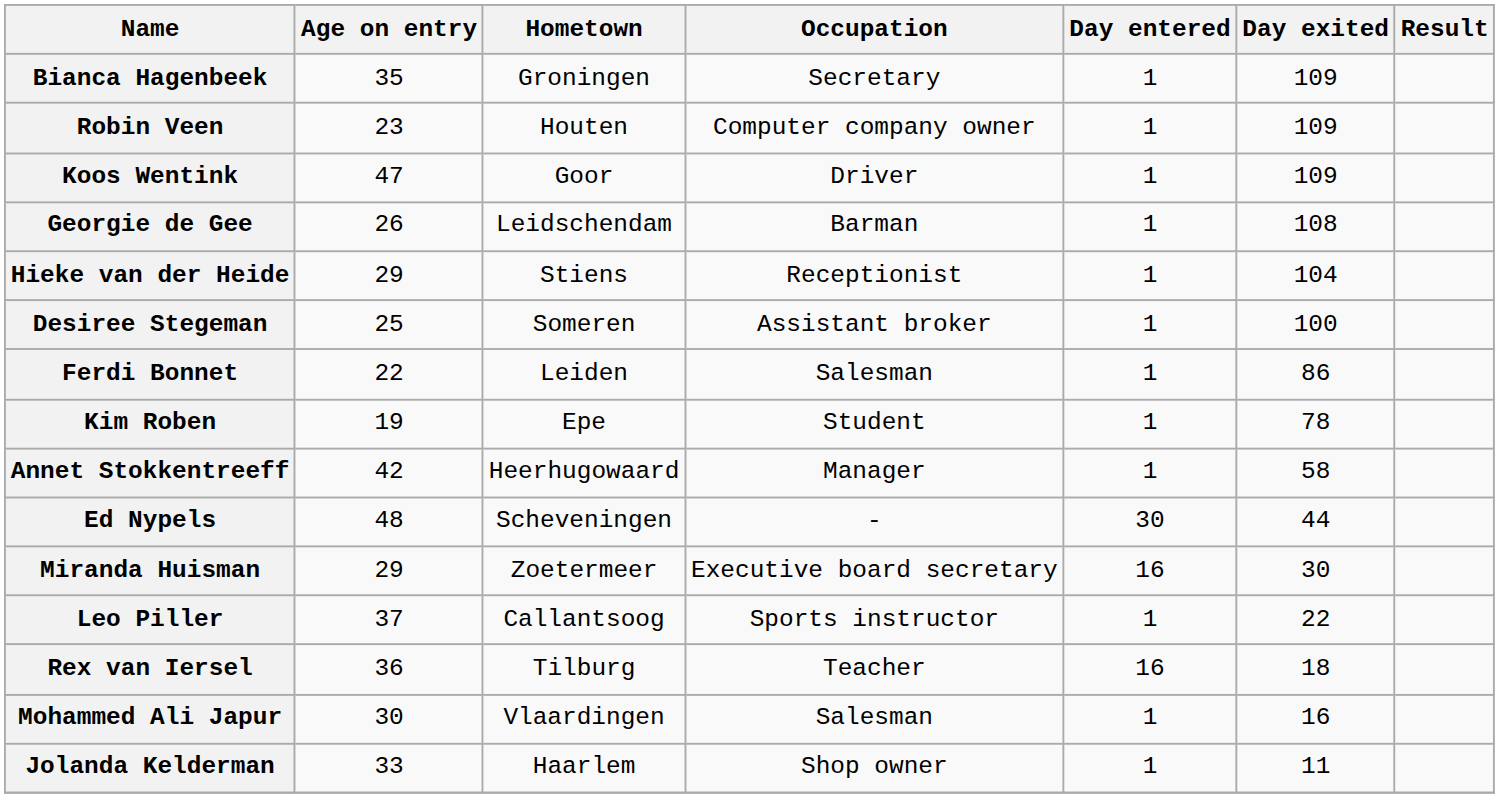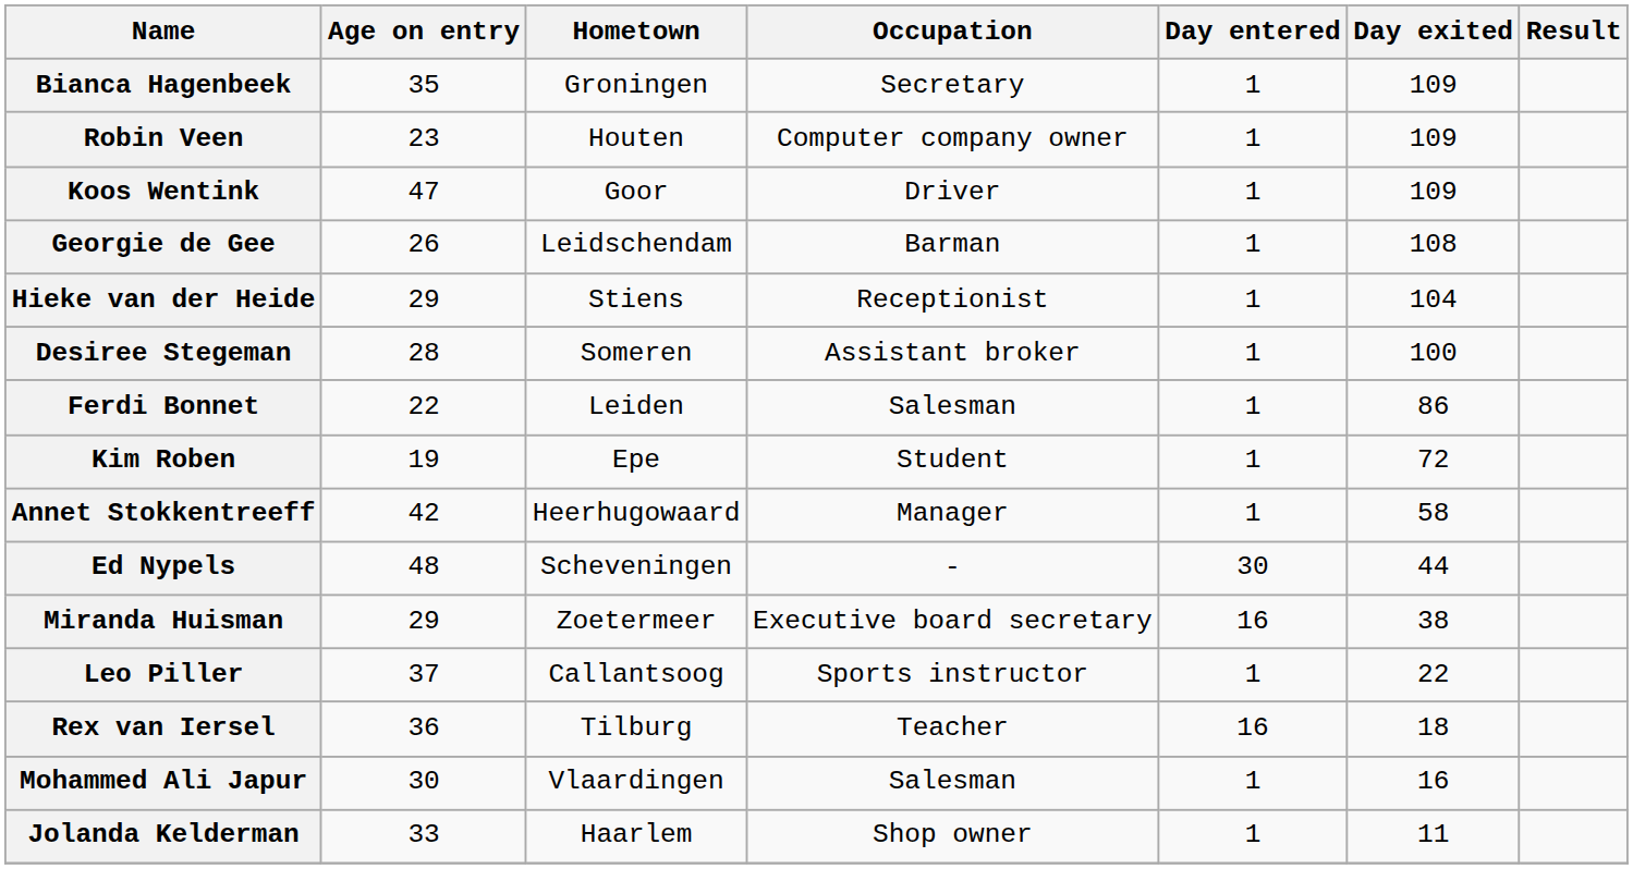Desiree Stegeman | Age on entry: 25 -> 28
Kim Roben | Day exited: 78 -> 72
Miranda Huisman | Day exited: 30 -> 38
